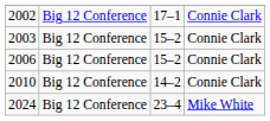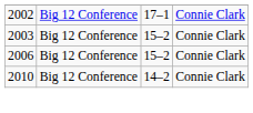- row: 2024 | Big 12 Conference | 23–4 | Mike White
